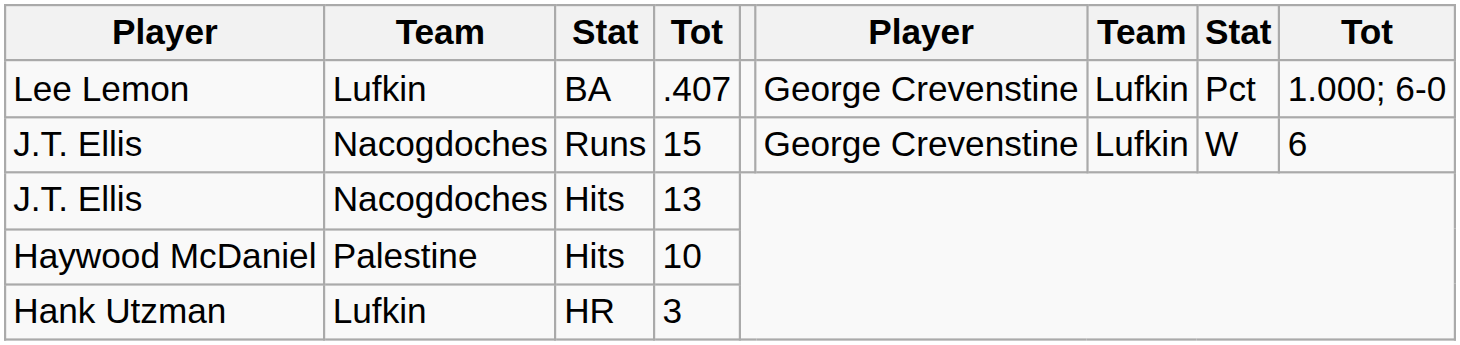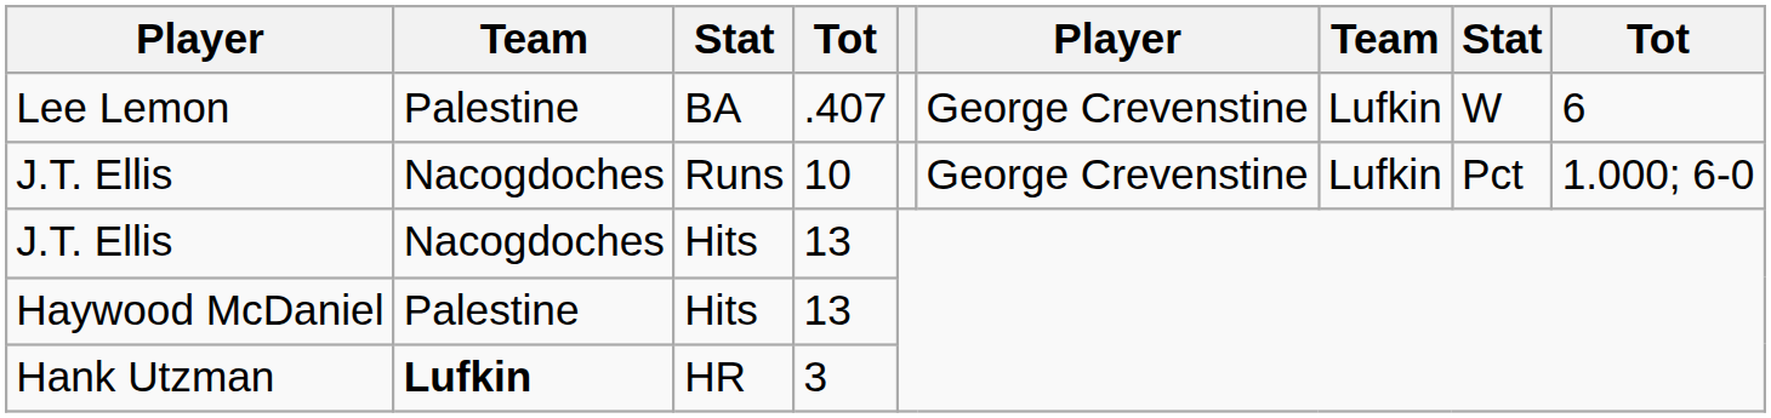Lee Lemon | column 2: Lufkin -> Palestine
Lee Lemon | column 8: Pct -> W
Lee Lemon | column 9: 1.000; 6-0 -> 6
J.T. Ellis / Runs | column 4: 15 -> 10
J.T. Ellis / Runs | column 8: W -> Pct
J.T. Ellis / Runs | column 9: 6 -> 1.000; 6-0
Haywood McDaniel | column 4: 10 -> 13
Hank Utzman | column 2: normal -> bold
